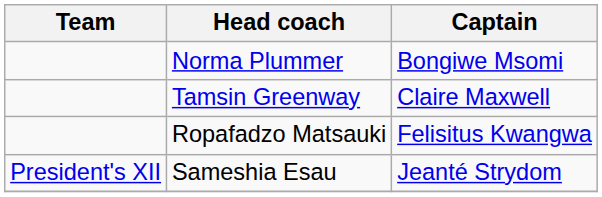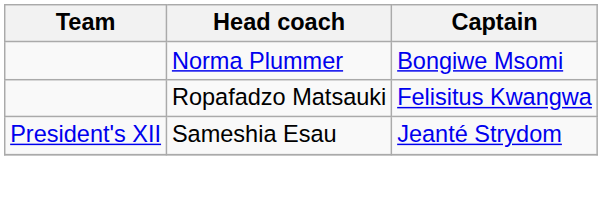- row: Tamsin Greenway | Claire Maxwell
